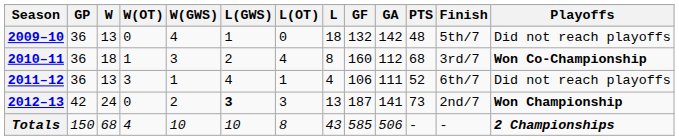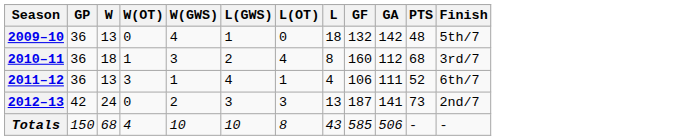- column: Playoffs | Did not reach playoffs | Won Co-Championship | Did not reach playoffs | Won Championship | 2 Championships
2012–13 | L(GWS): bold -> normal
